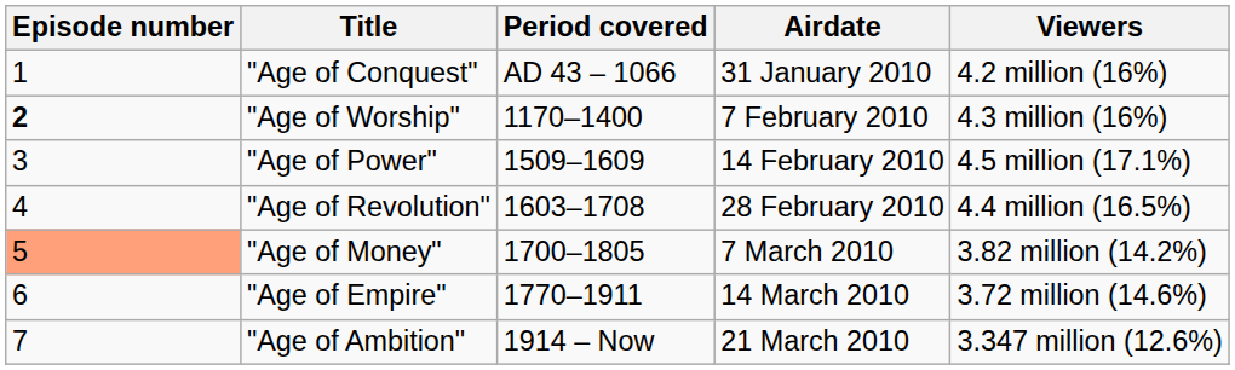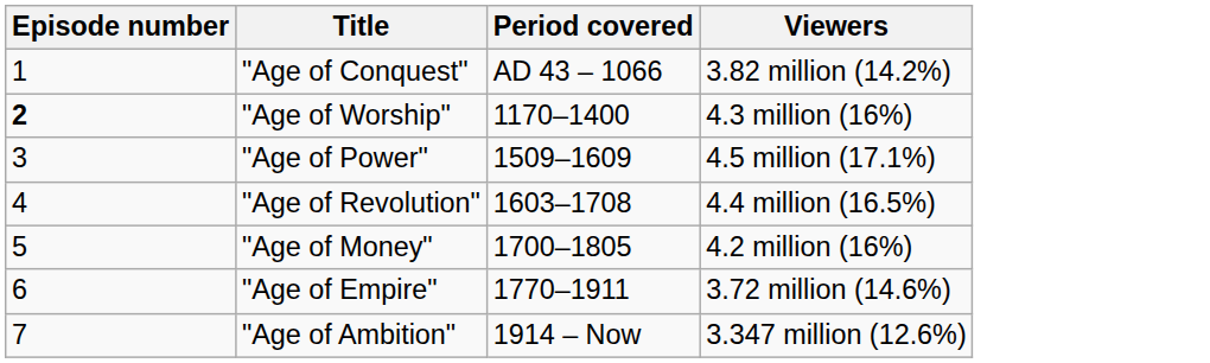- column: Airdate | 31 January 2010 | 7 February 2010 | 14 February 2010 | 28 February 2010 | 7 March 2010 | 14 March 2010 | 21 March 2010
"Age of Conquest" | Viewers: 4.2 million (16%) -> 3.82 million (14.2%)
"Age of Money" | Episode number: lightsalmon background -> no background
"Age of Money" | Viewers: 3.82 million (14.2%) -> 4.2 million (16%)
